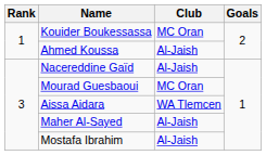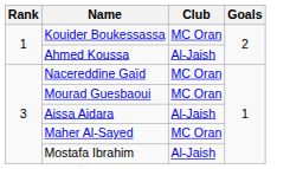Nacereddine Gaïd | Club: Al-Jaish -> MC Oran
Aissa Aidara | Club: WA Tlemcen -> Al-Jaish
Maher Al-Sayed | Club: Al-Jaish -> MC Oran
